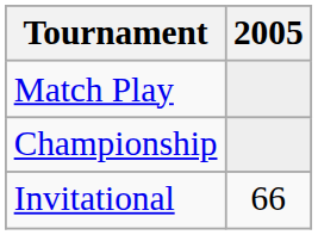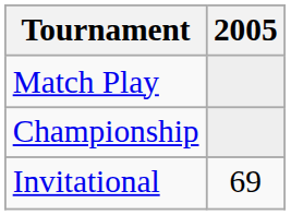Invitational | 2005: 66 -> 69
